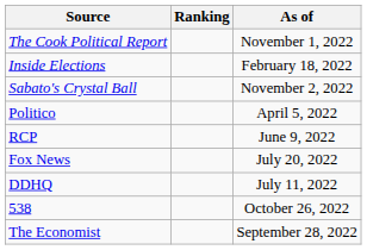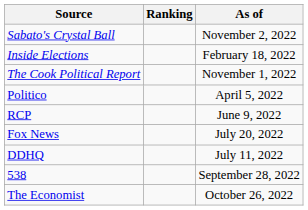rows swapped: The Cook Political Report <-> Sabato's Crystal Ball
538 | As of: October 26, 2022 -> September 28, 2022
The Economist | As of: September 28, 2022 -> October 26, 2022
